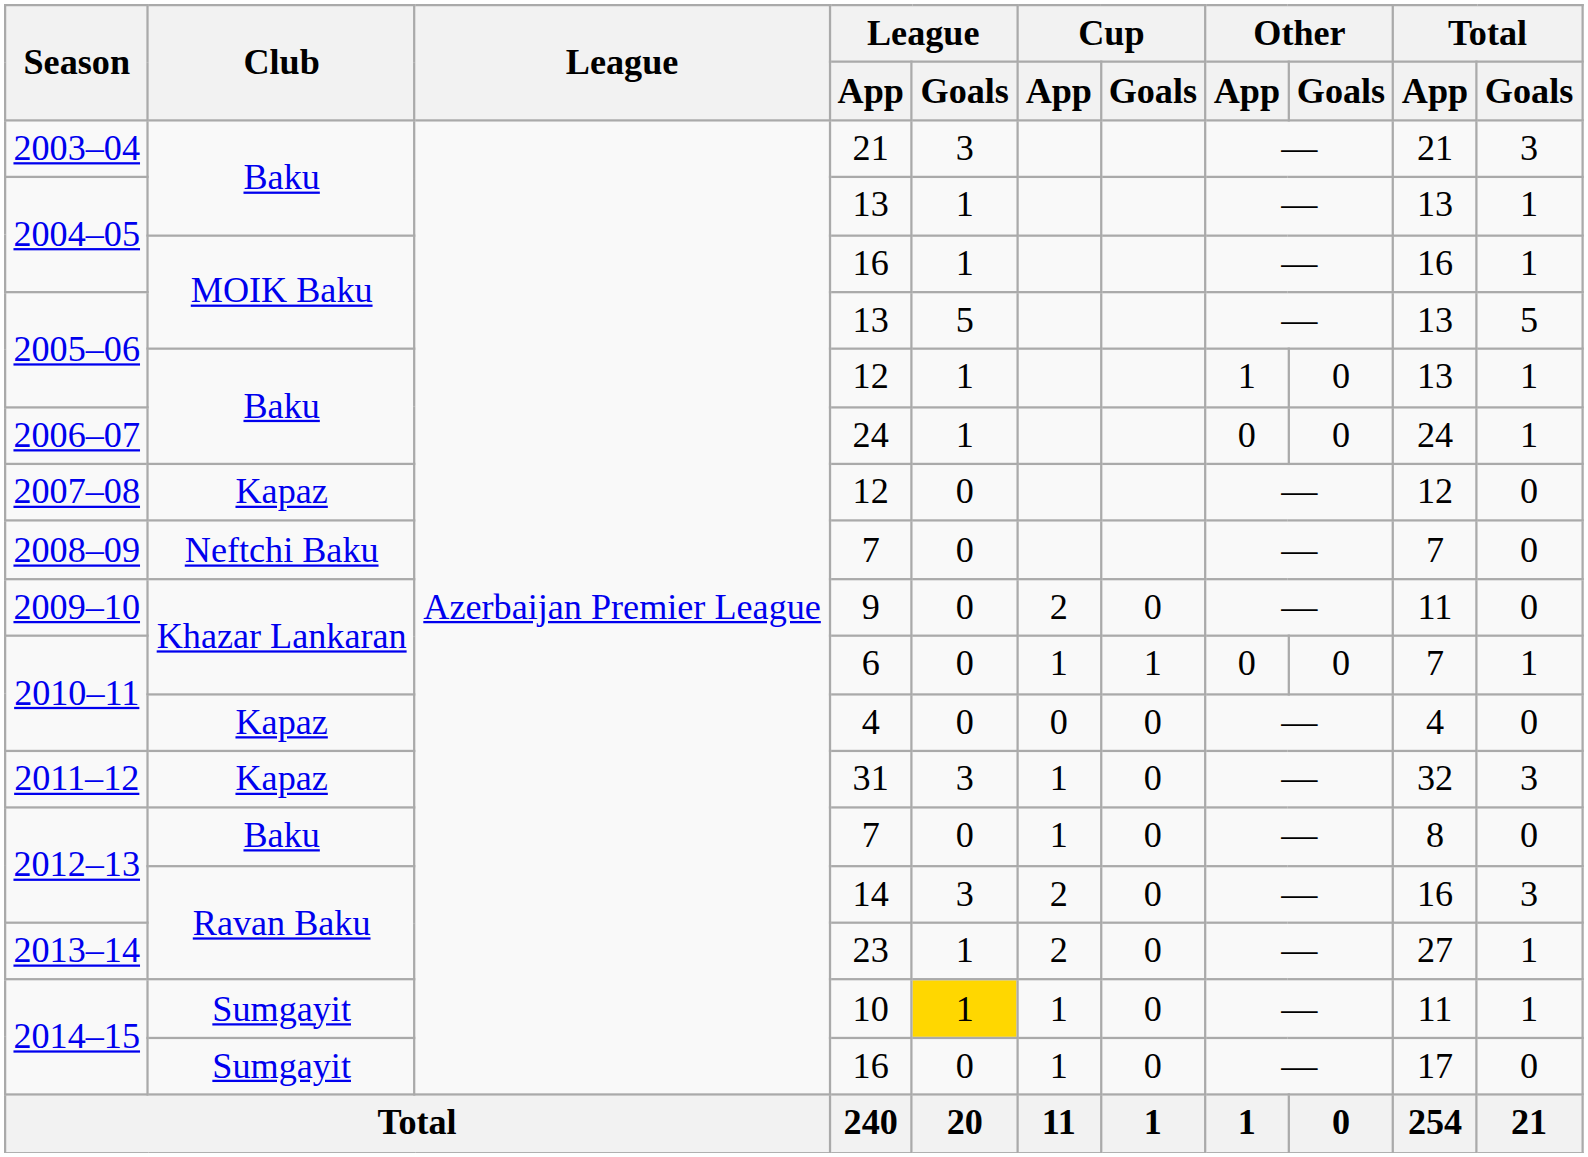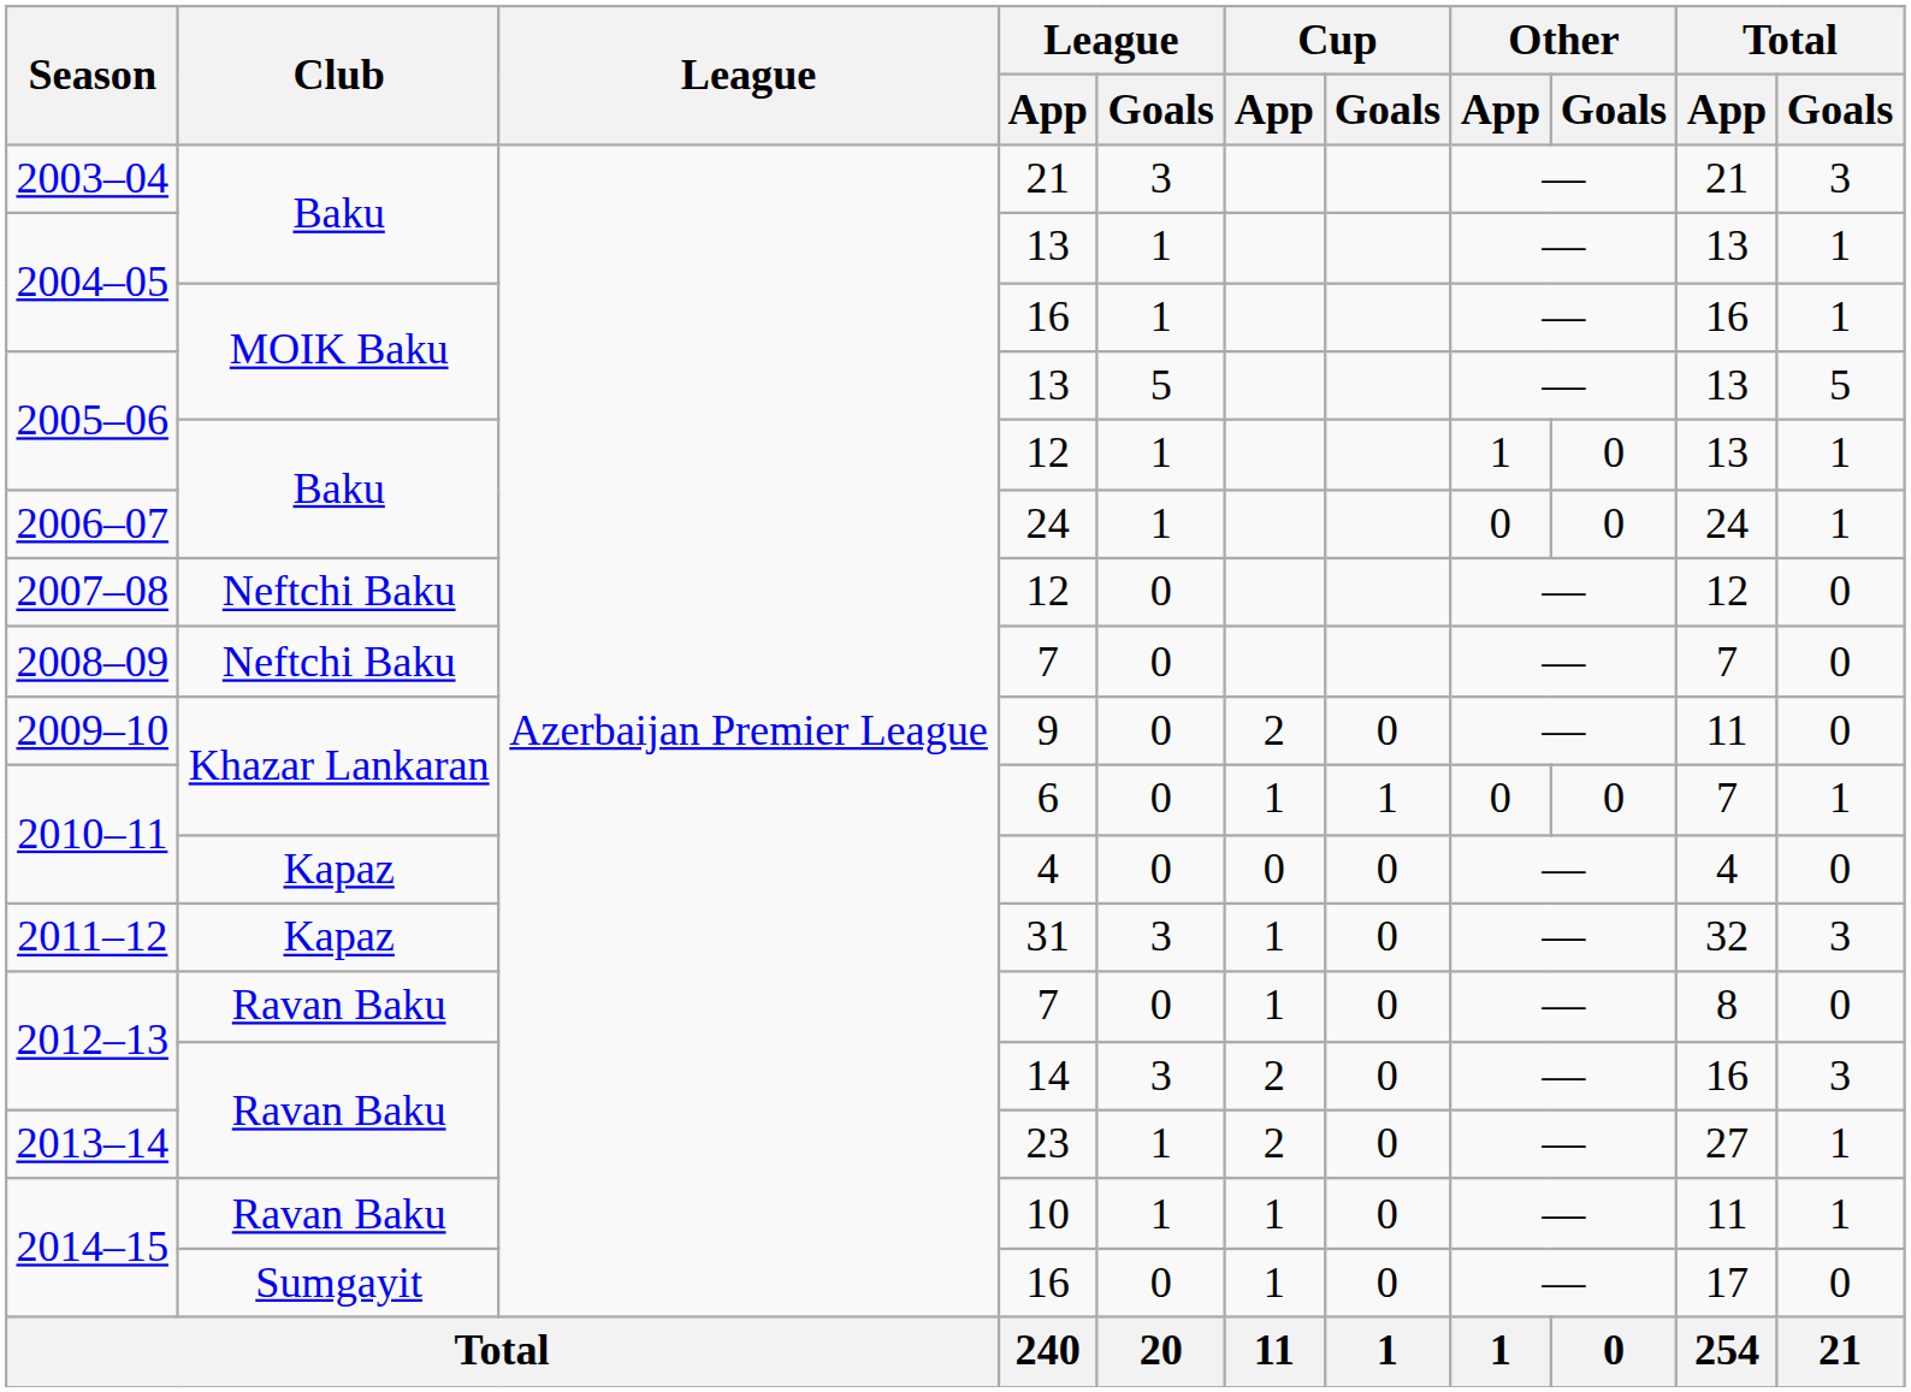2007–08 / 12 | Club: Kapaz -> Neftchi Baku
2012–13 / 7 | Club: Baku -> Ravan Baku
10 | Club: Sumgayit -> Ravan Baku
10 | League / Goals: gold background -> no background
